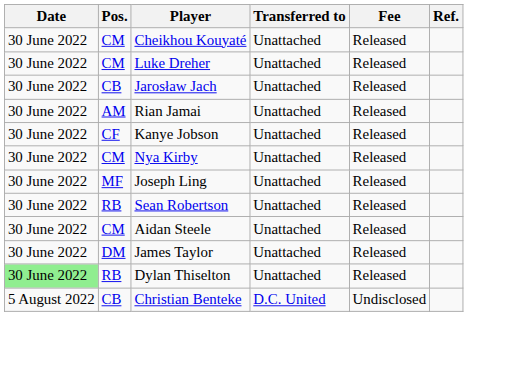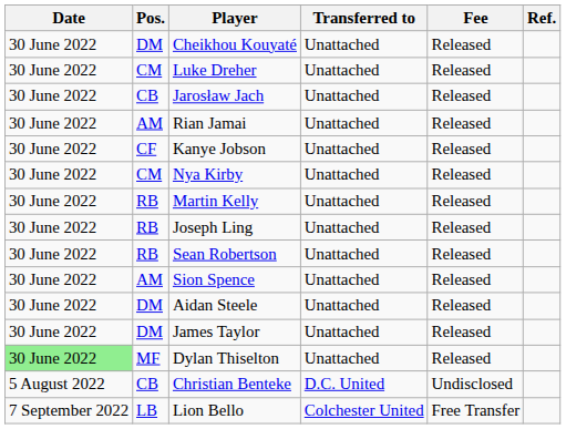Cheikhou Kouyaté | Pos.: CM -> DM
+ row: 30 June 2022 | RB | Martin Kelly | Unattached | Released
Joseph Ling | Pos.: MF -> RB
+ row: 30 June 2022 | AM | Sion Spence | Unattached | Released
Aidan Steele | Pos.: CM -> DM
Dylan Thiselton | Pos.: RB -> MF
+ row: 7 September 2022 | LB | Lion Bello | Colchester United | Free Transfer
